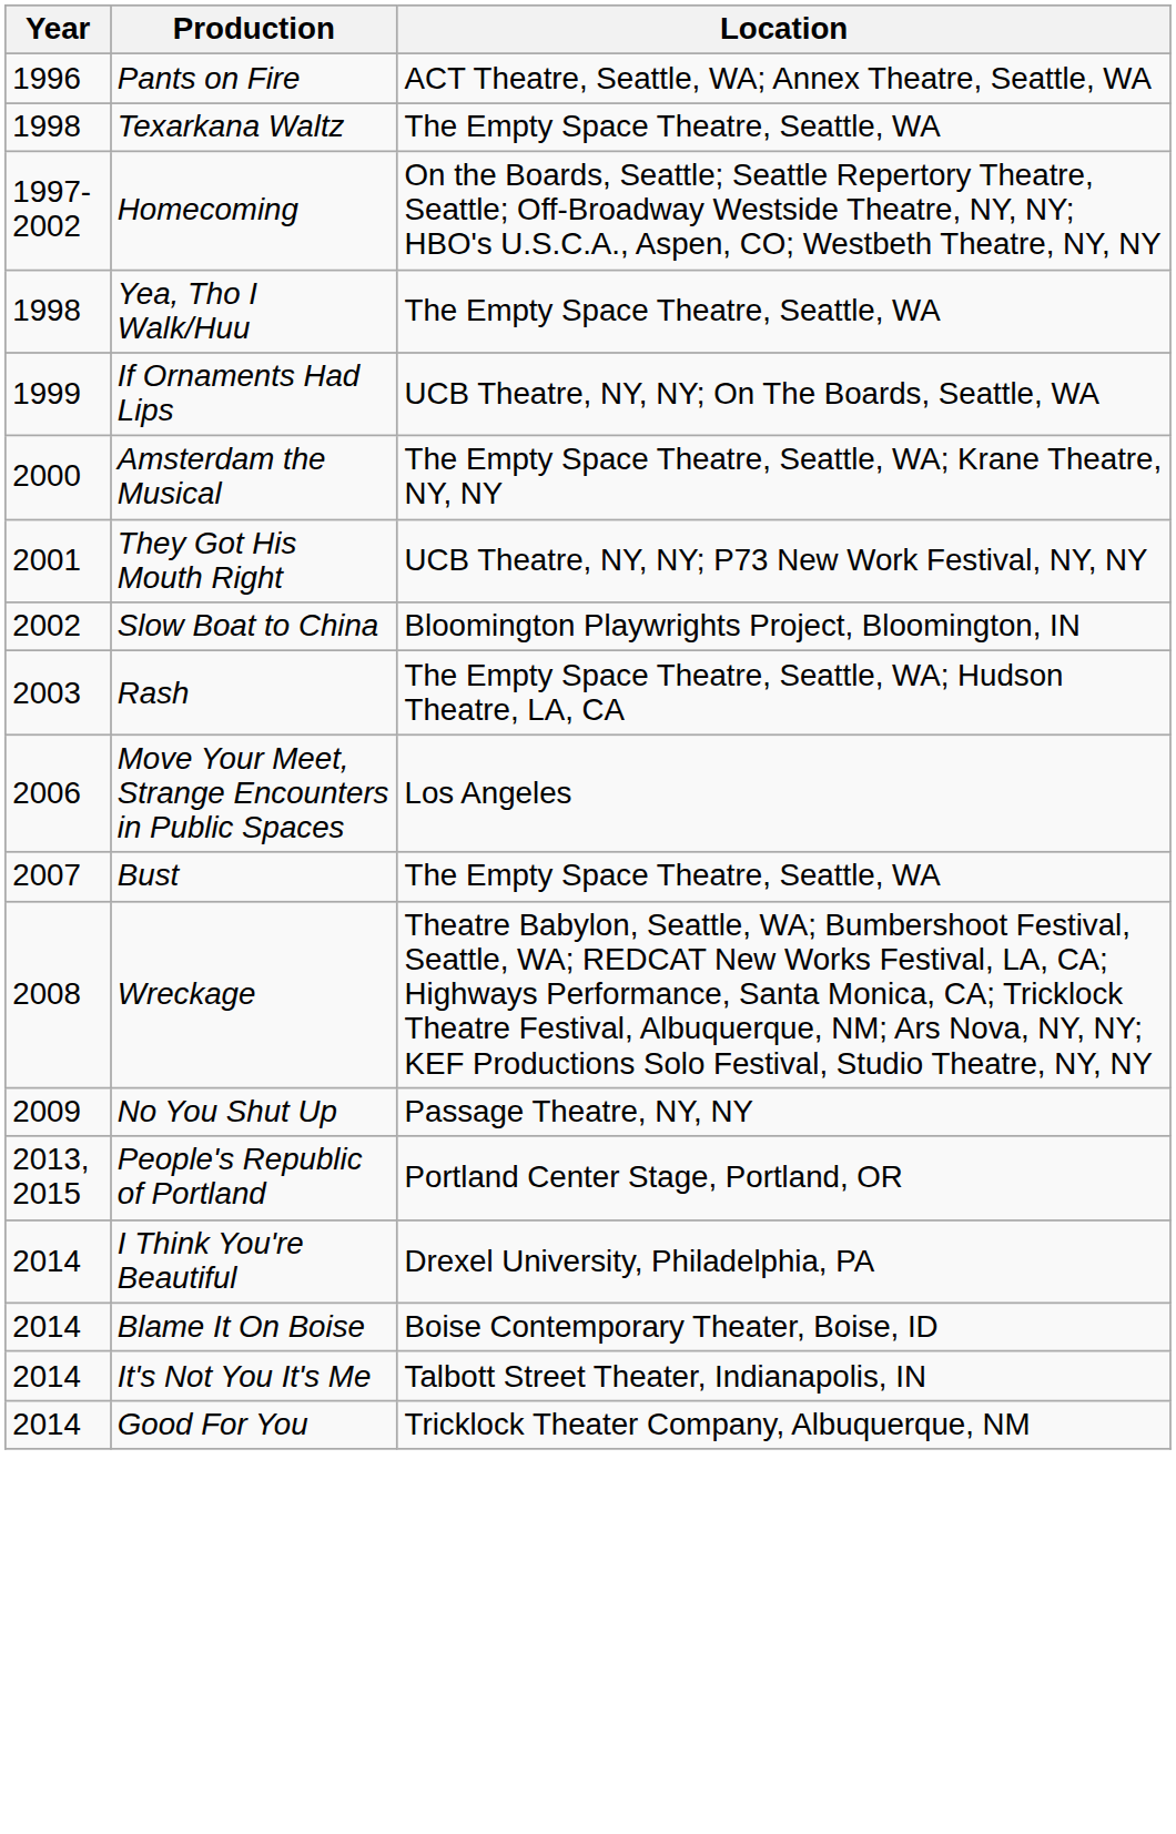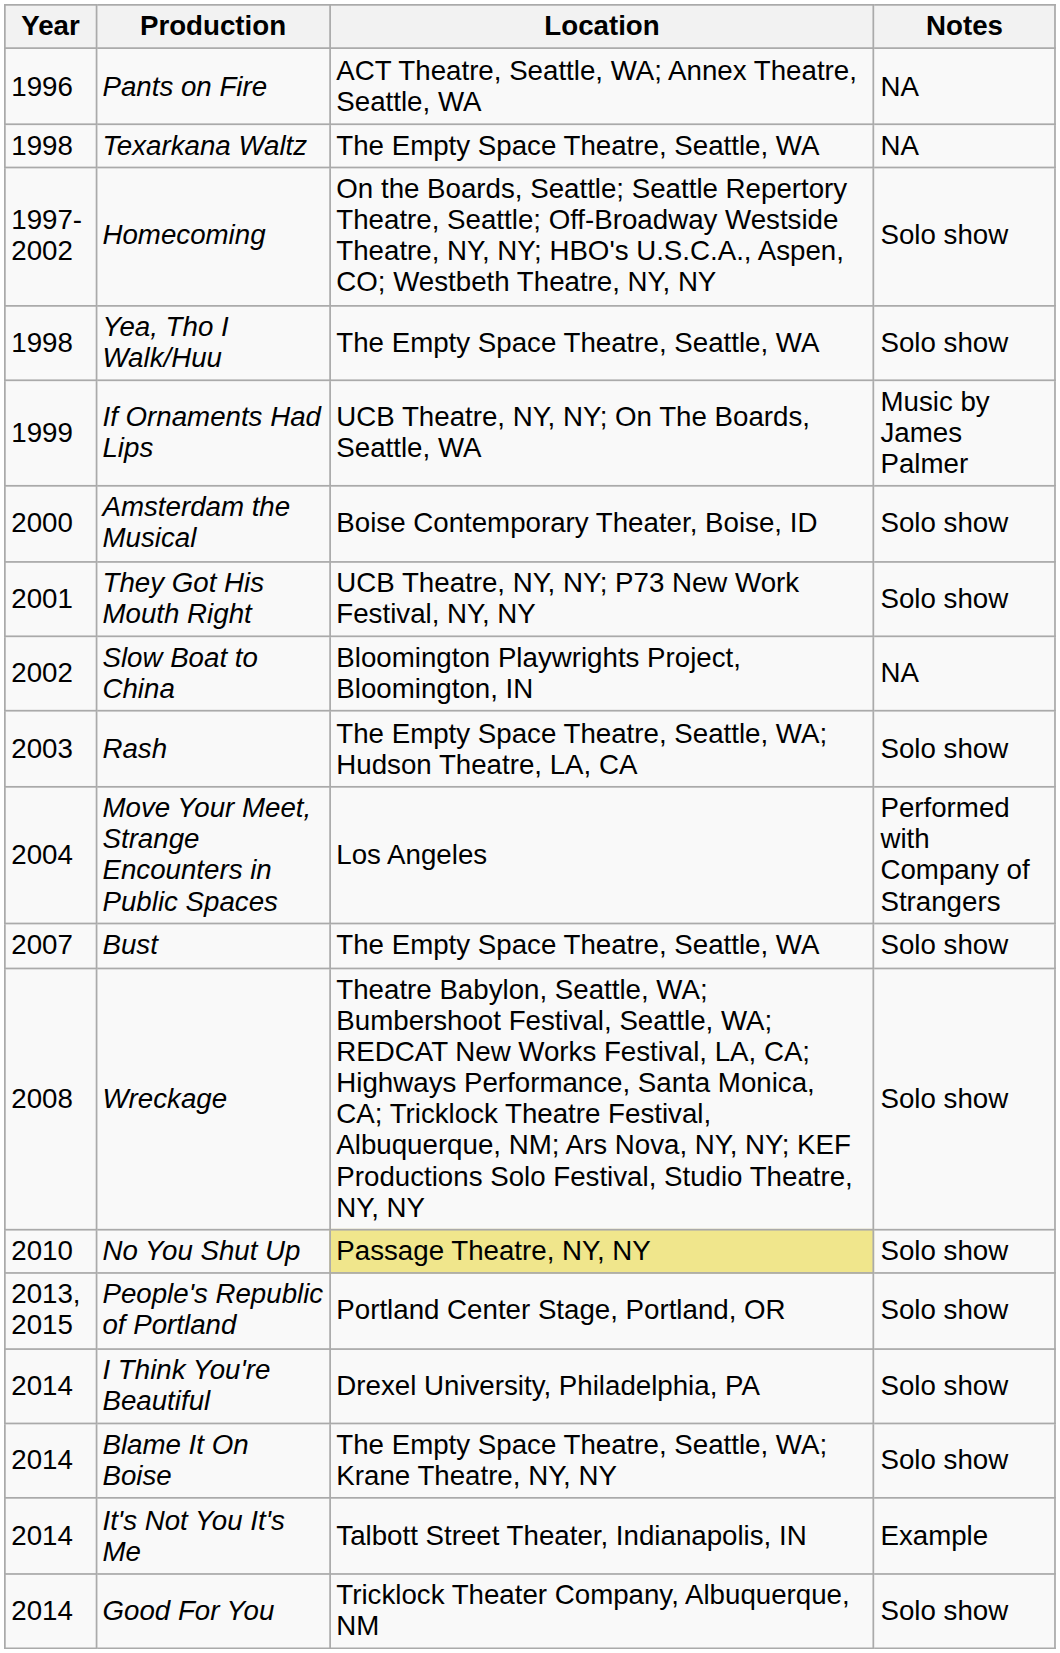+ column: Notes | NA | NA | Solo show | Solo show | Music by James Palmer | Solo show | Solo show | NA | Solo show | Performed with Company of Strangers | Solo show | Solo show | Solo show | Solo show | Solo show | Solo show | Example | Solo show
Amsterdam the Musical | Location: The Empty Space Theatre, Seattle, WA; Krane Theatre, NY, NY -> Boise Contemporary Theater, Boise, ID
Move Your Meet, Strange Encounters in Public Spaces | Year: 2006 -> 2004
No You Shut Up | Year: 2009 -> 2010
No You Shut Up | Location: no background -> khaki background
Blame It On Boise | Location: Boise Contemporary Theater, Boise, ID -> The Empty Space Theatre, Seattle, WA; Krane Theatre, NY, NY
